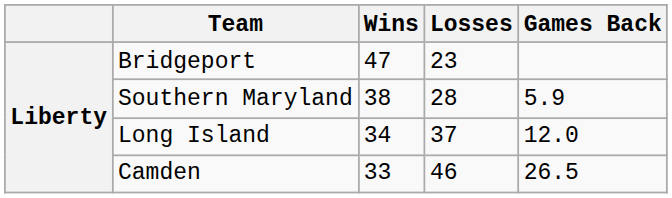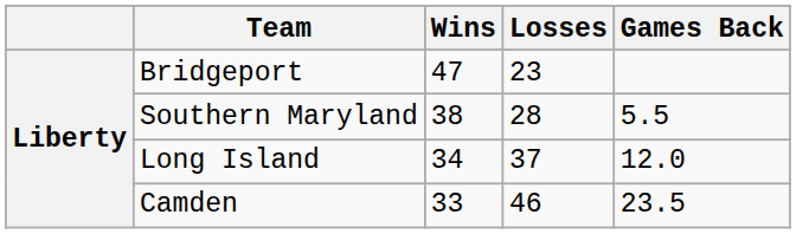Southern Maryland | Games Back: 5.9 -> 5.5
Camden | Games Back: 26.5 -> 23.5
